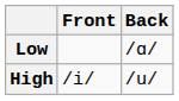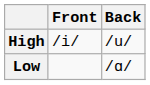rows swapped: High <-> Low
